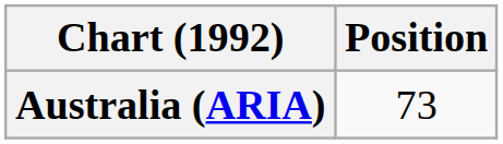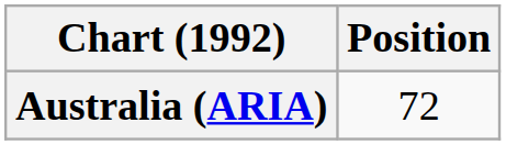Australia (ARIA) | Position: 73 -> 72
